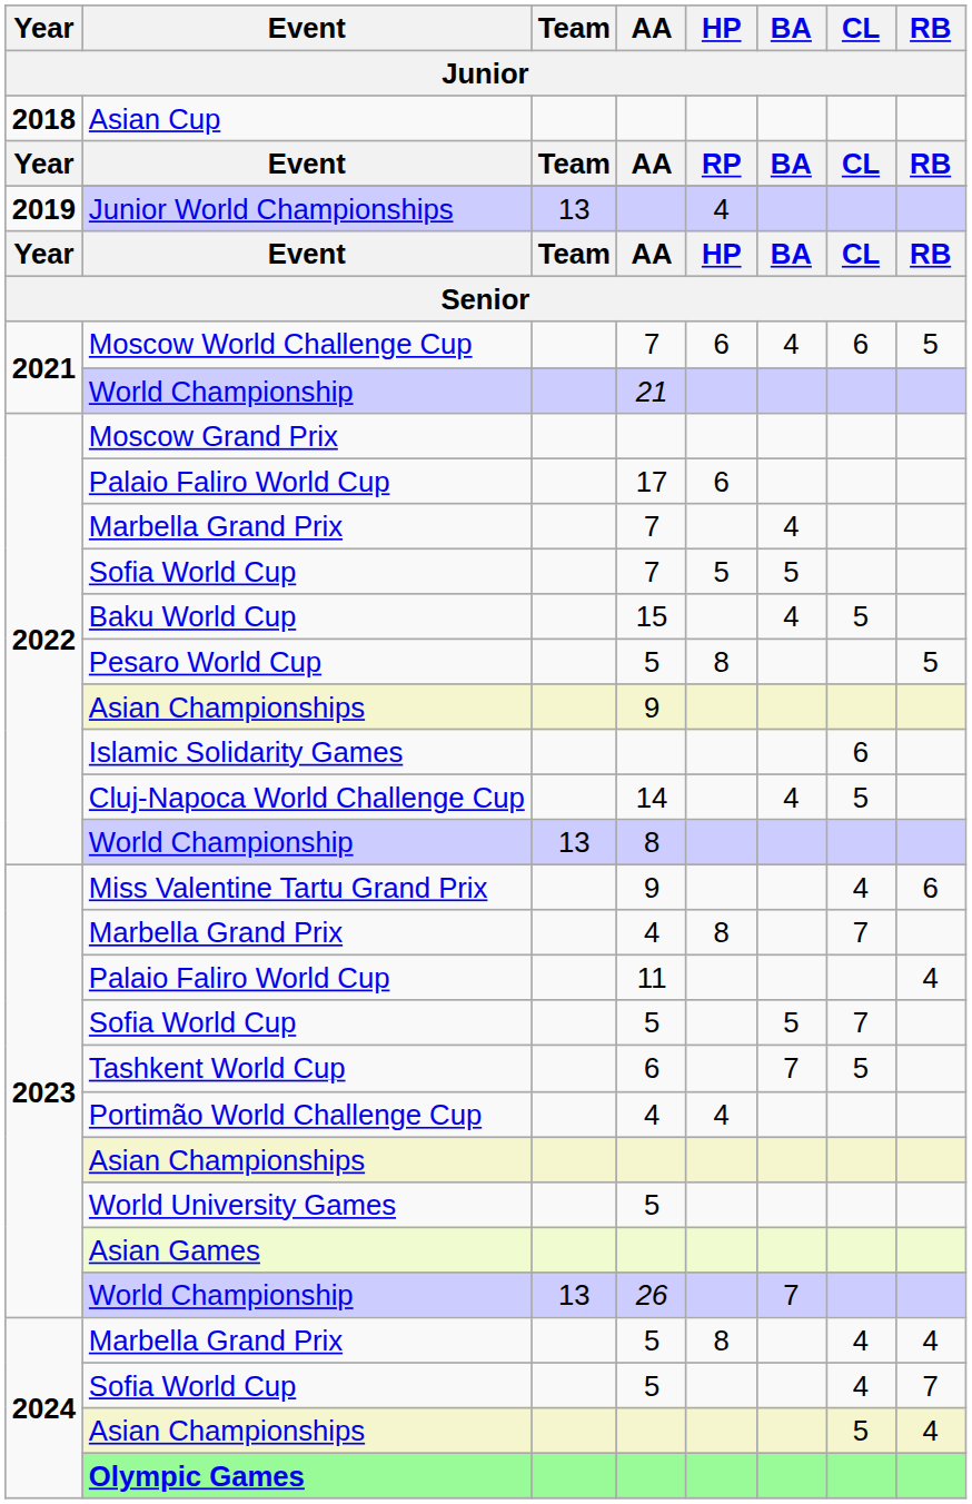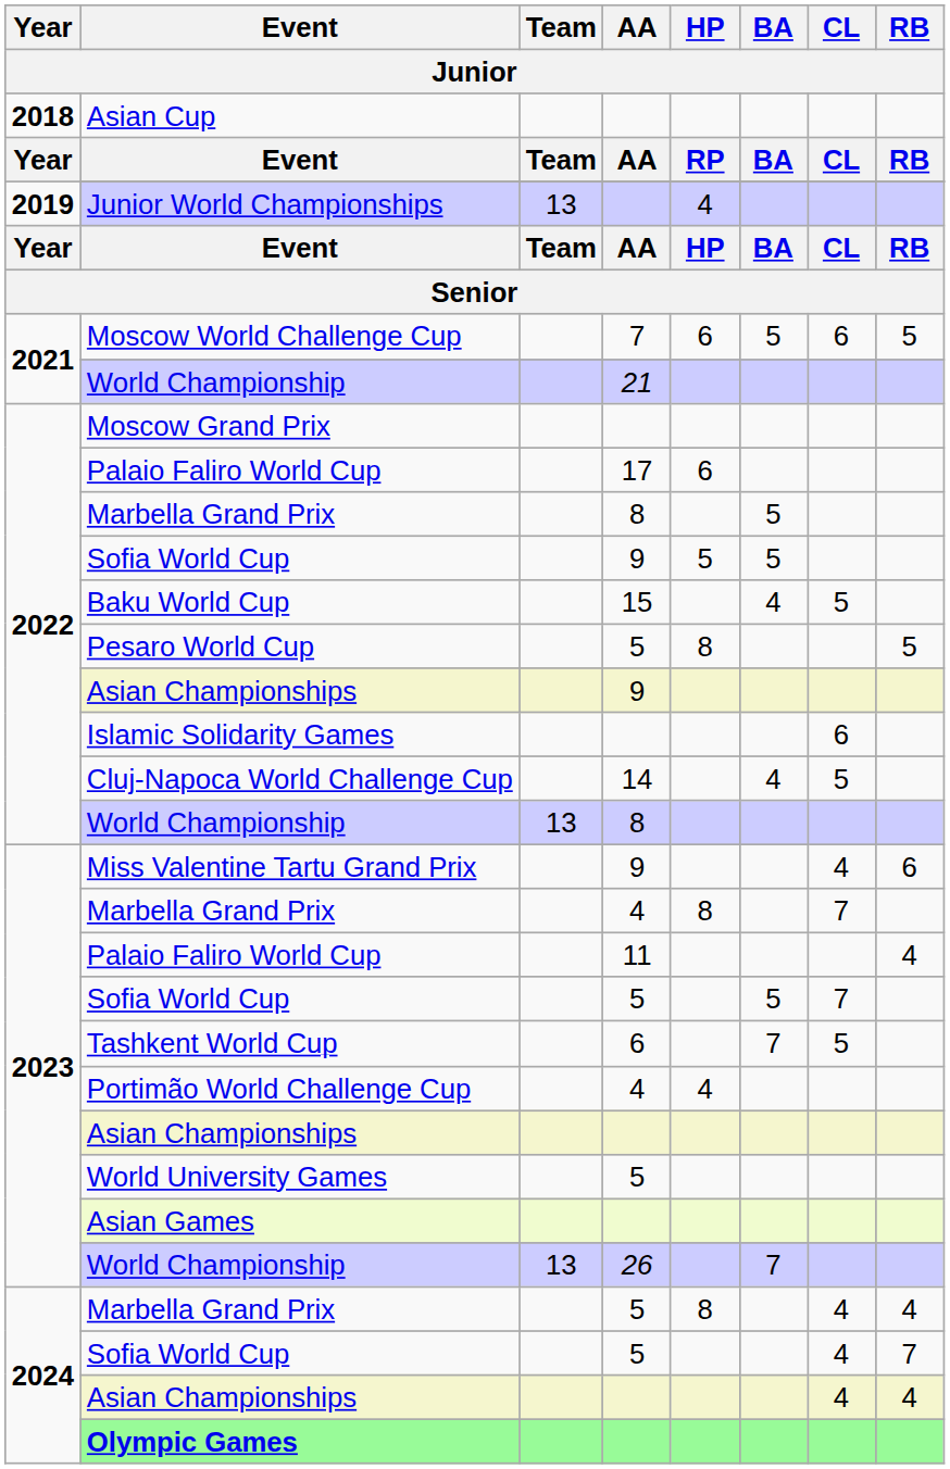Moscow World Challenge Cup | BA: 4 -> 5
2022 / Marbella Grand Prix | AA: 7 -> 8
2022 / Marbella Grand Prix | BA: 4 -> 5
2022 / Sofia World Cup | AA: 7 -> 9
2024 / Asian Championships | CL: 5 -> 4
